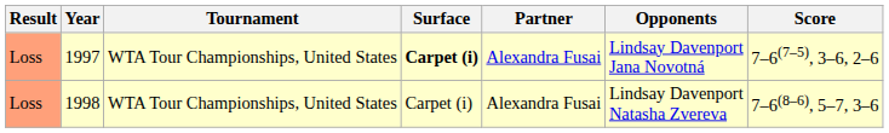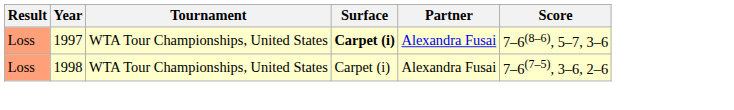- column: Opponents | Lindsay Davenport Jana Novotná | Lindsay Davenport Natasha Zvereva
1997 | Score: 7–6(7–5), 3–6, 2–6 -> 7–6(8–6), 5–7, 3–6
1998 | Score: 7–6(8–6), 5–7, 3–6 -> 7–6(7–5), 3–6, 2–6
